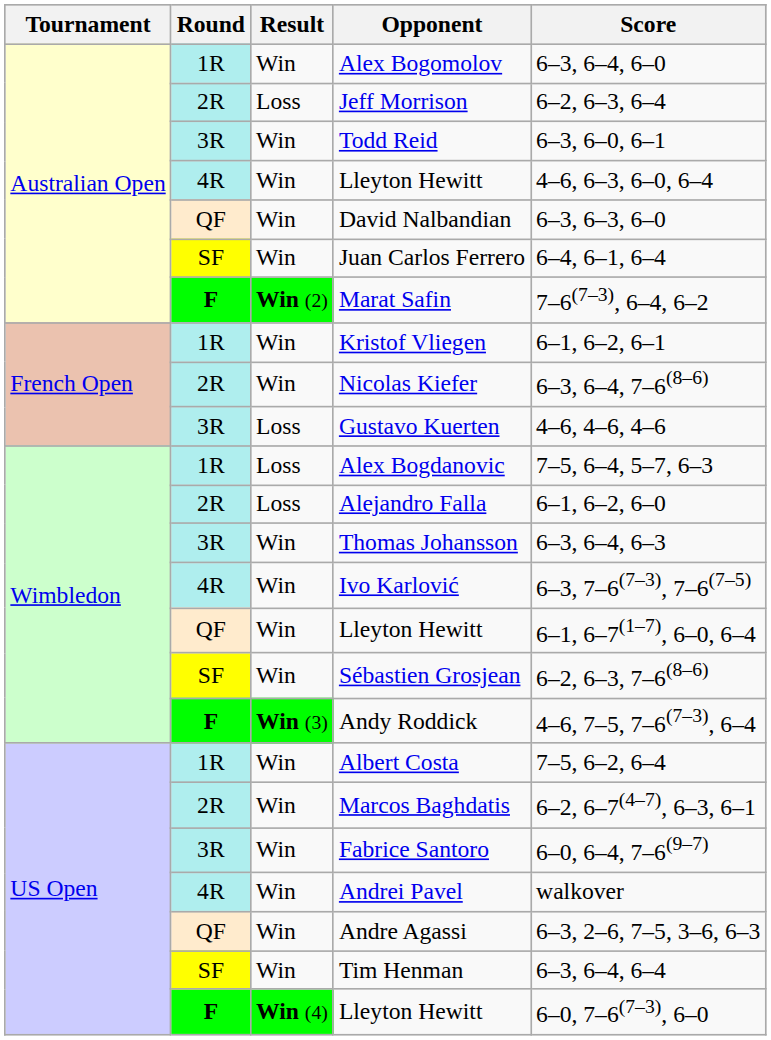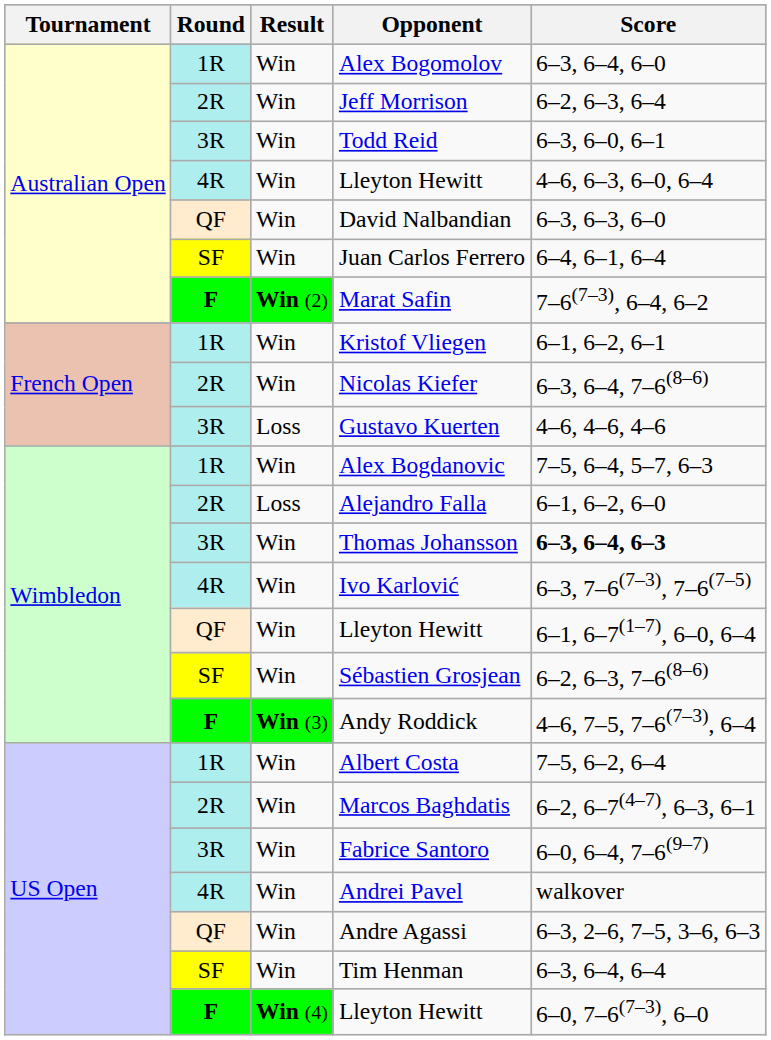Jeff Morrison | Result: Loss -> Win
Alex Bogdanovic | Result: Loss -> Win
Thomas Johansson | Score: normal -> bold
